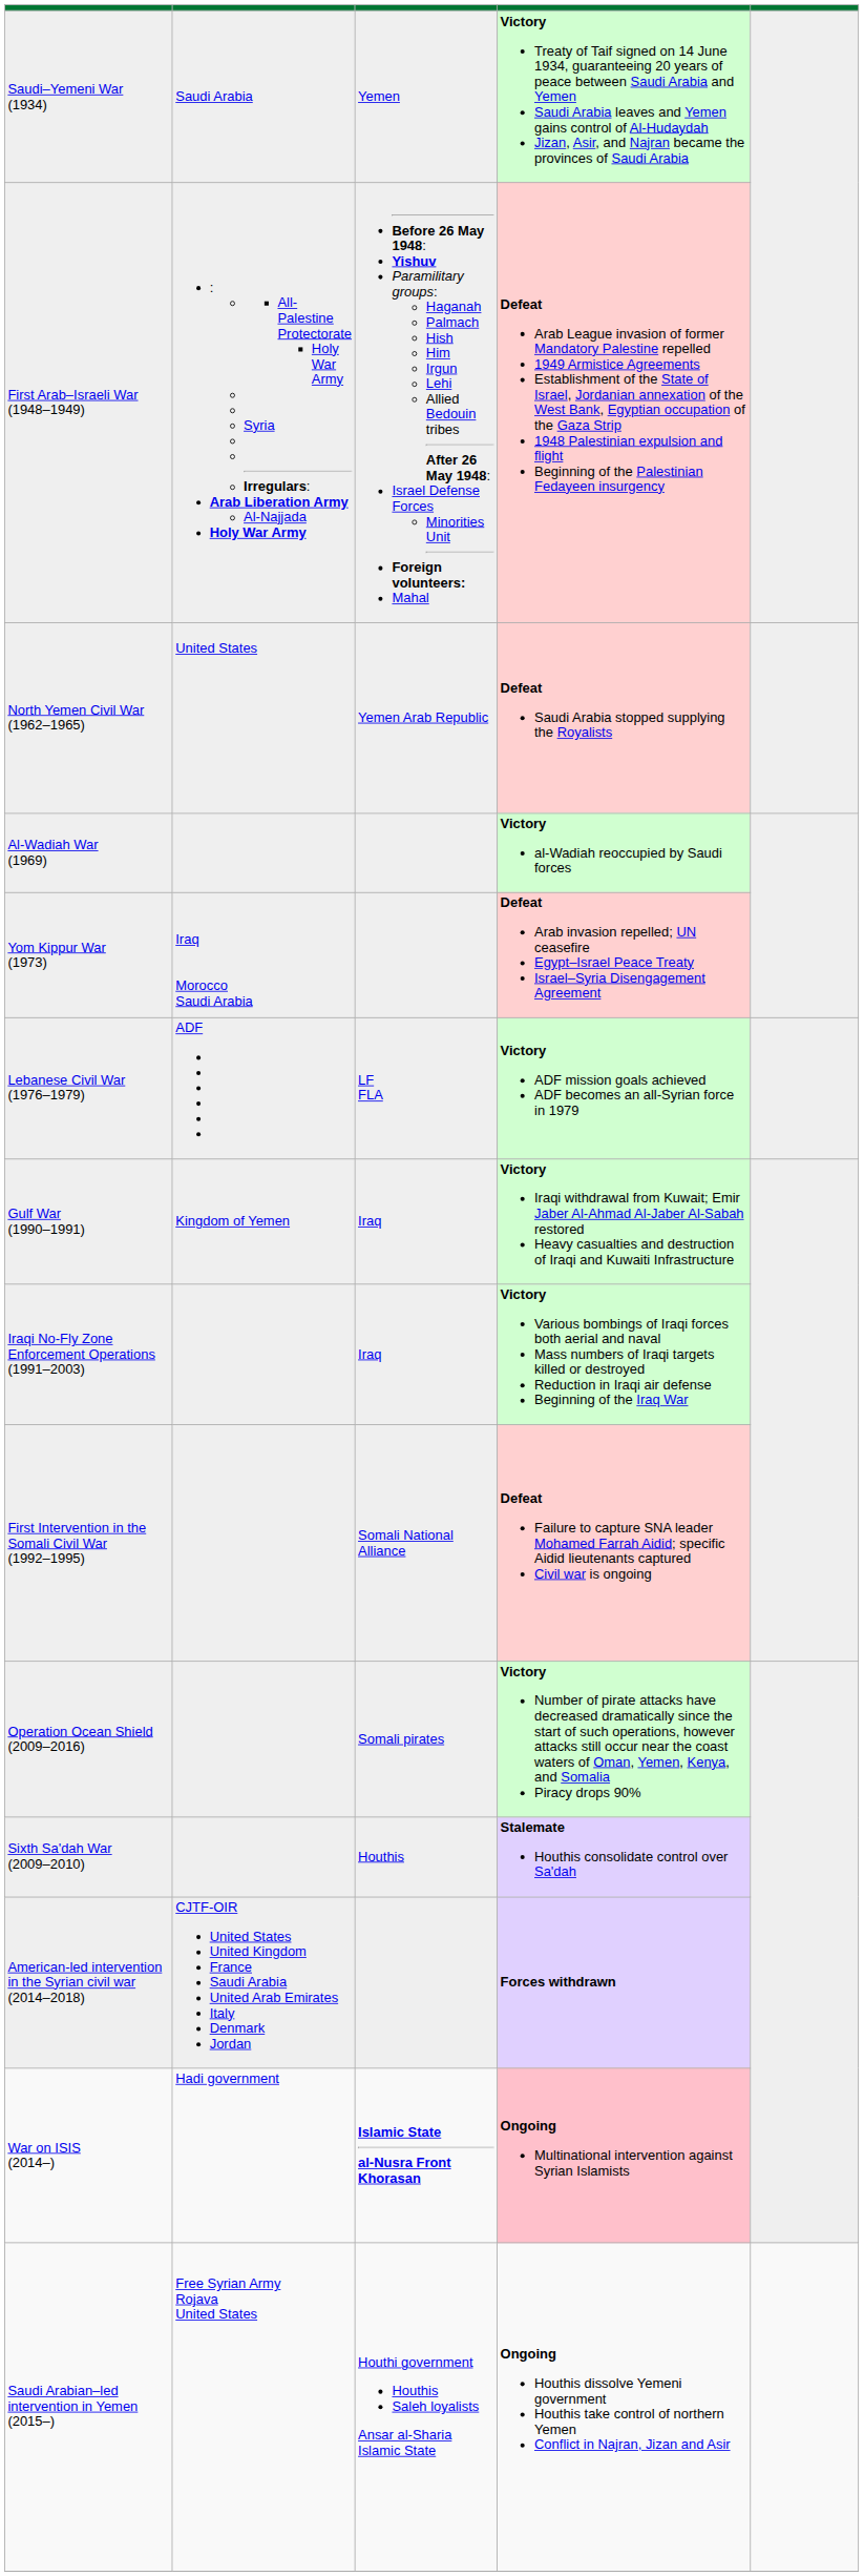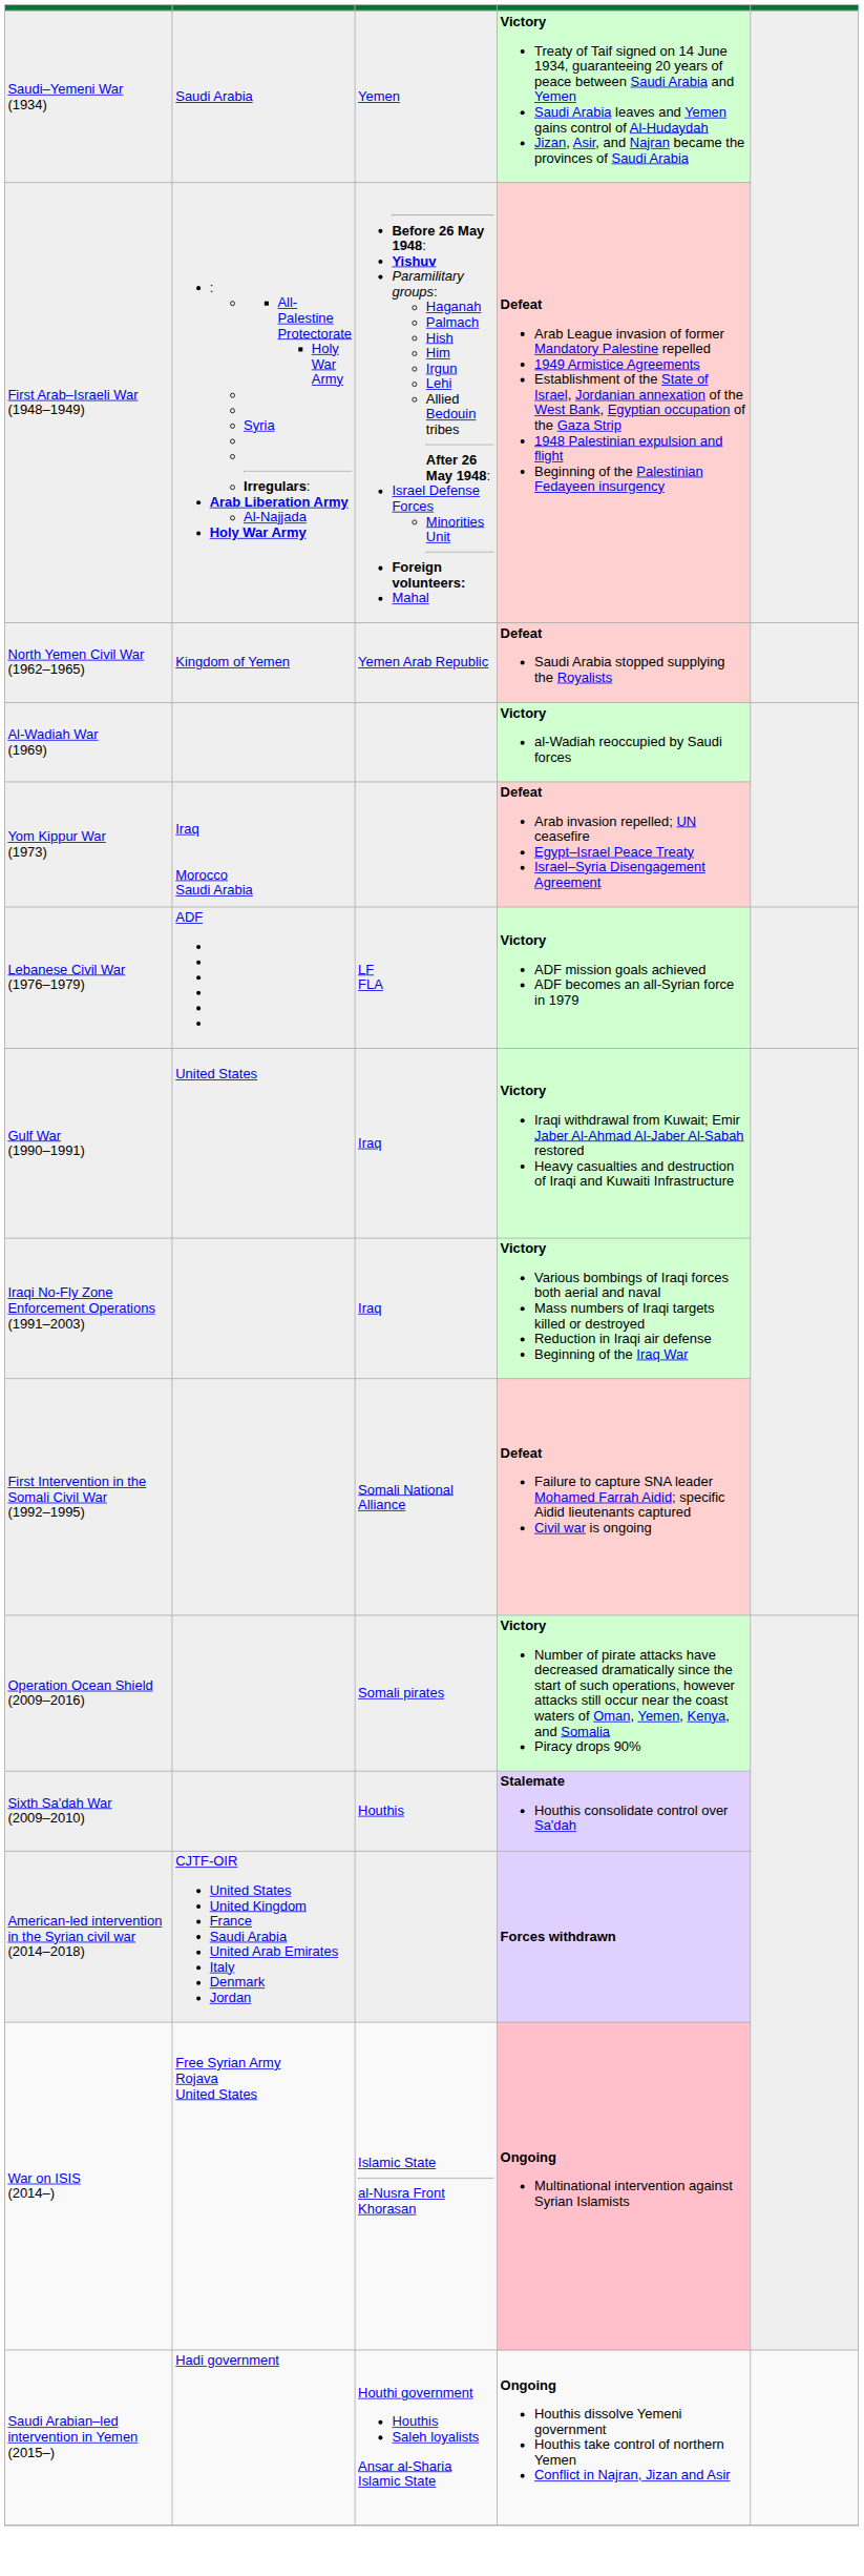North Yemen Civil War (1962–1965) | column 2: United States -> Kingdom of Yemen
Gulf War (1990–1991) | column 2: Kingdom of Yemen -> United States
War on ISIS (2014–) | column 2: Hadi government -> Free Syrian Army Rojava United States
War on ISIS (2014–) | column 3: bold -> normal
Saudi Arabian–led intervention in Yemen (2015–) | column 2: Free Syrian Army Rojava United States -> Hadi government
